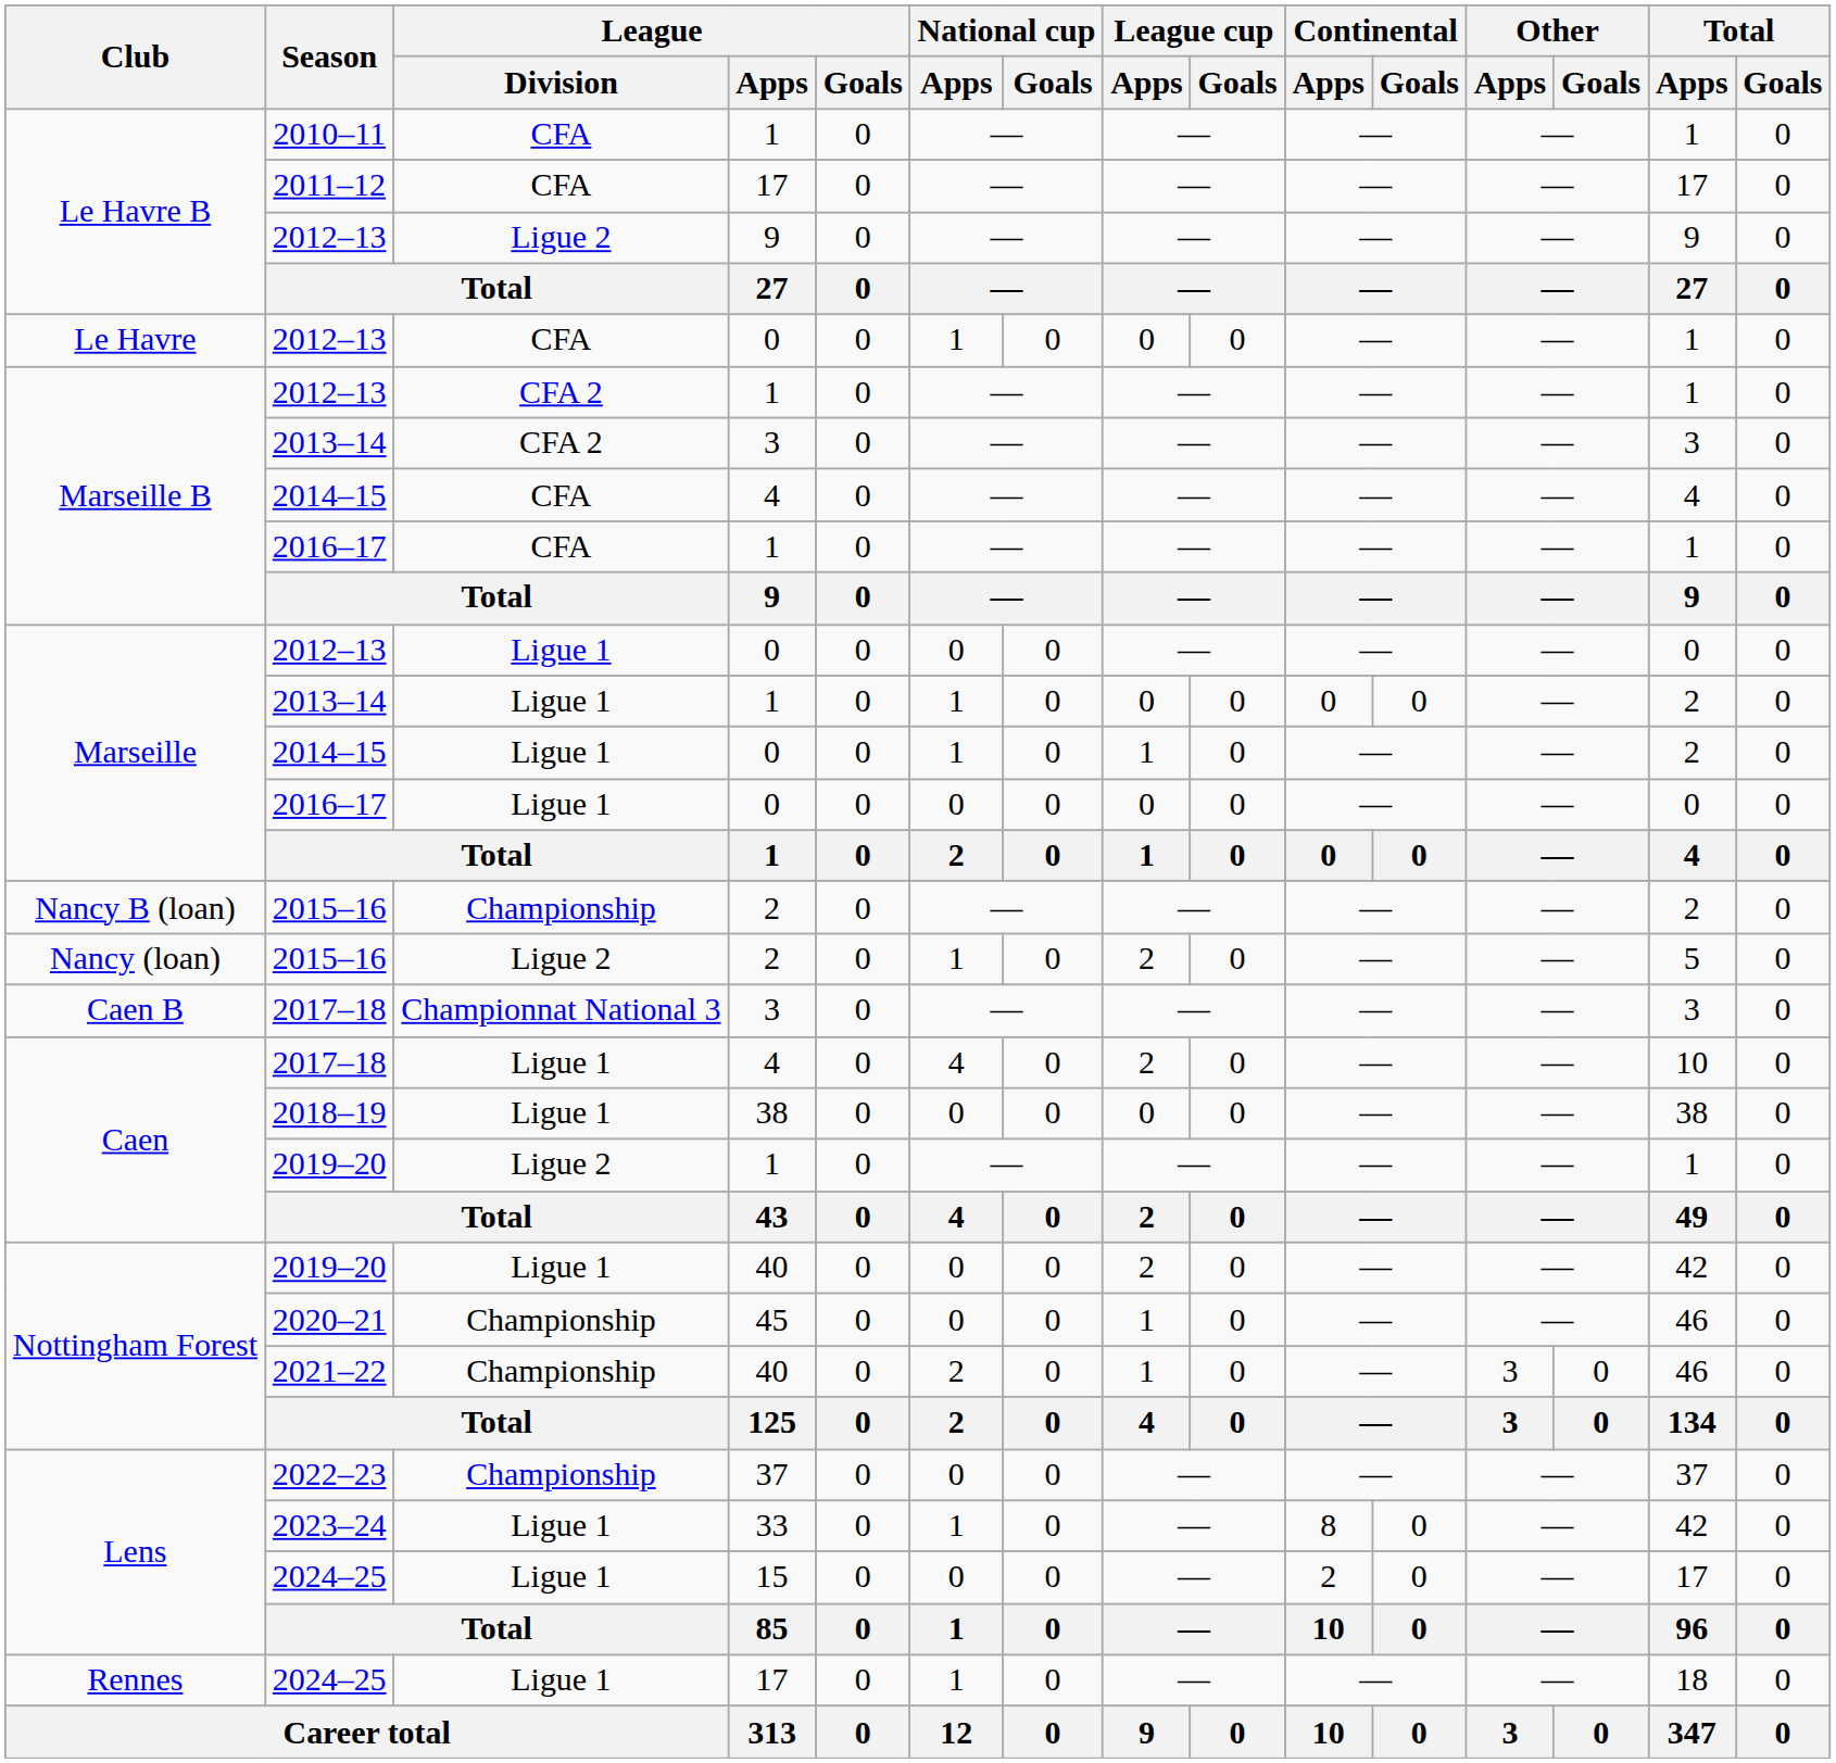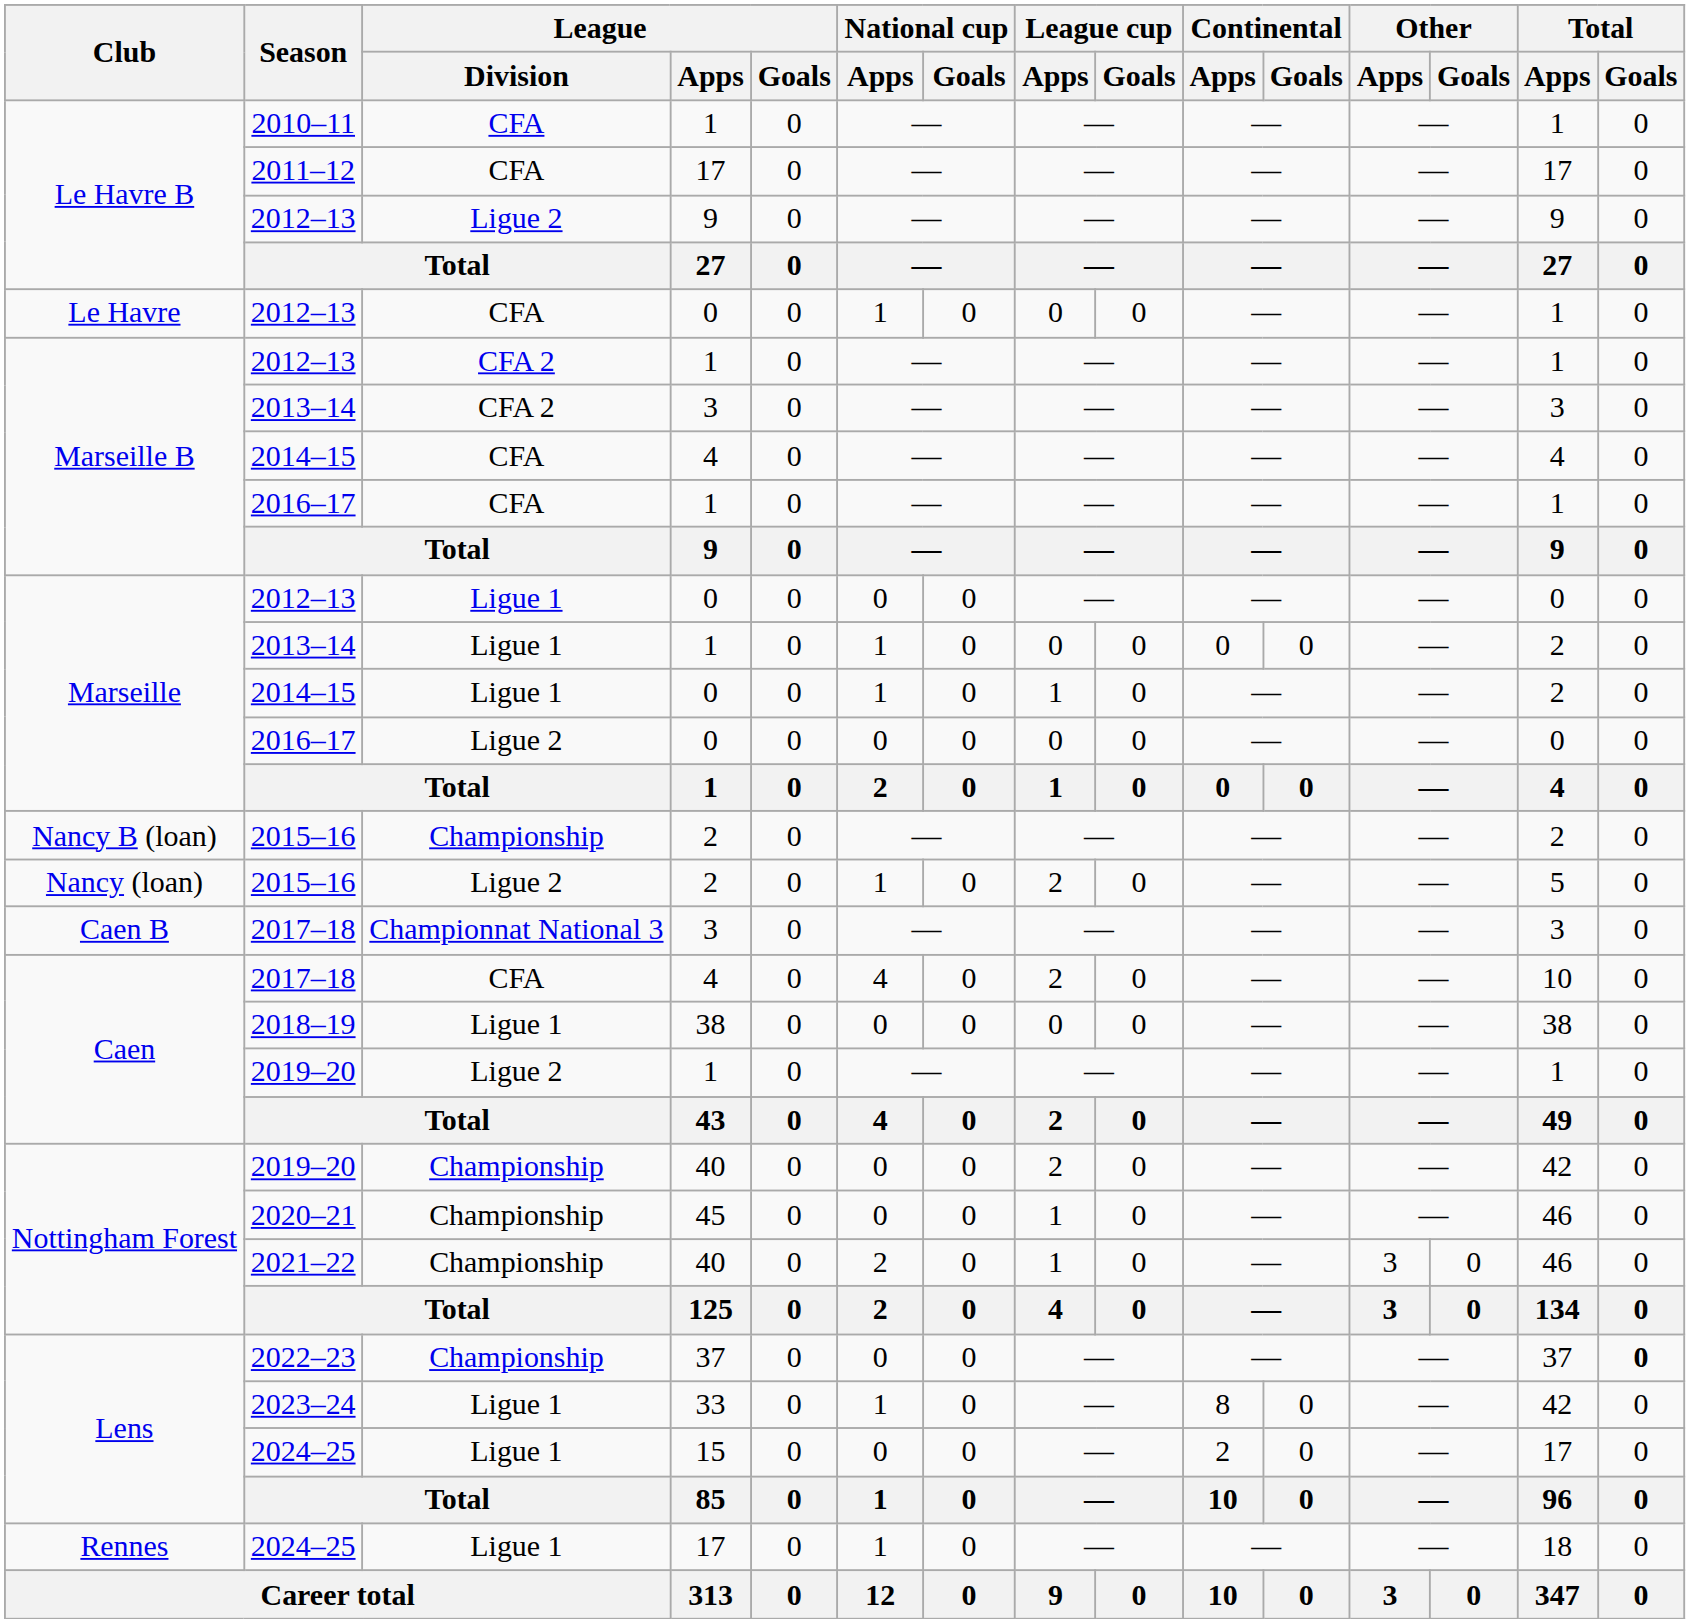Marseille / 2016–17 | League / Division: Ligue 1 -> Ligue 2
Caen / 2017–18 | League / Division: Ligue 1 -> CFA
Nottingham Forest / 2019–20 | League / Division: Ligue 1 -> Championship
2022–23 | Total / Goals: normal -> bold
